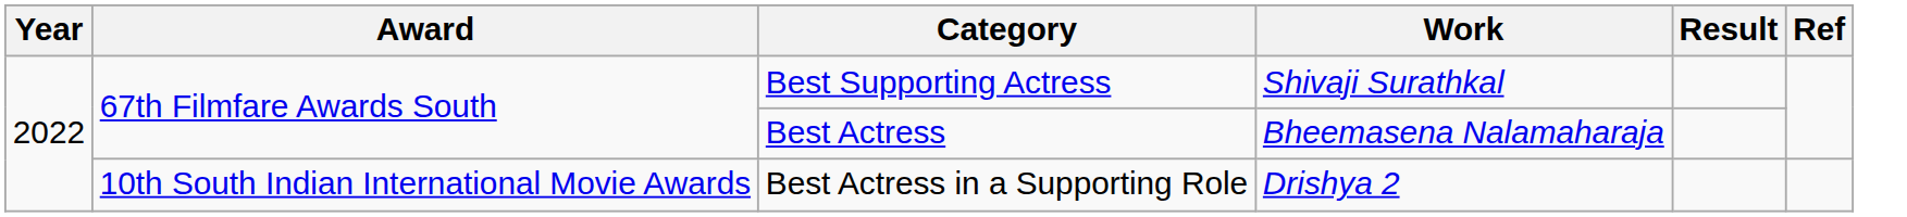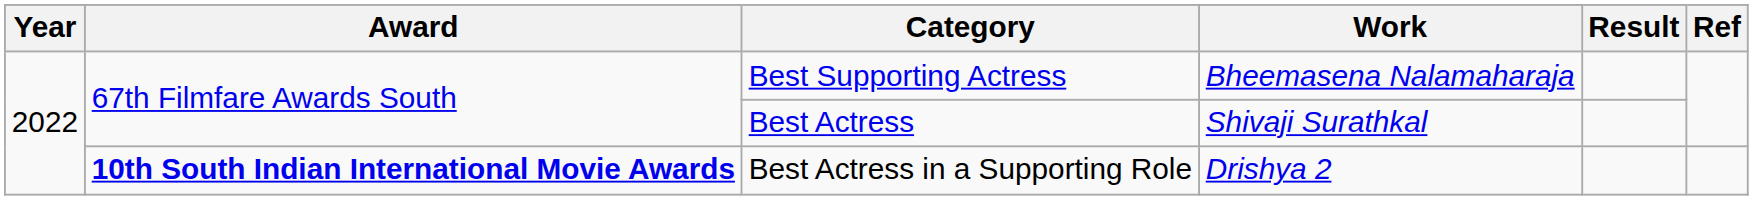Best Supporting Actress | Work: Shivaji Surathkal -> Bheemasena Nalamaharaja
Best Actress | Work: Bheemasena Nalamaharaja -> Shivaji Surathkal
Best Actress in a Supporting Role | Award: normal -> bold
